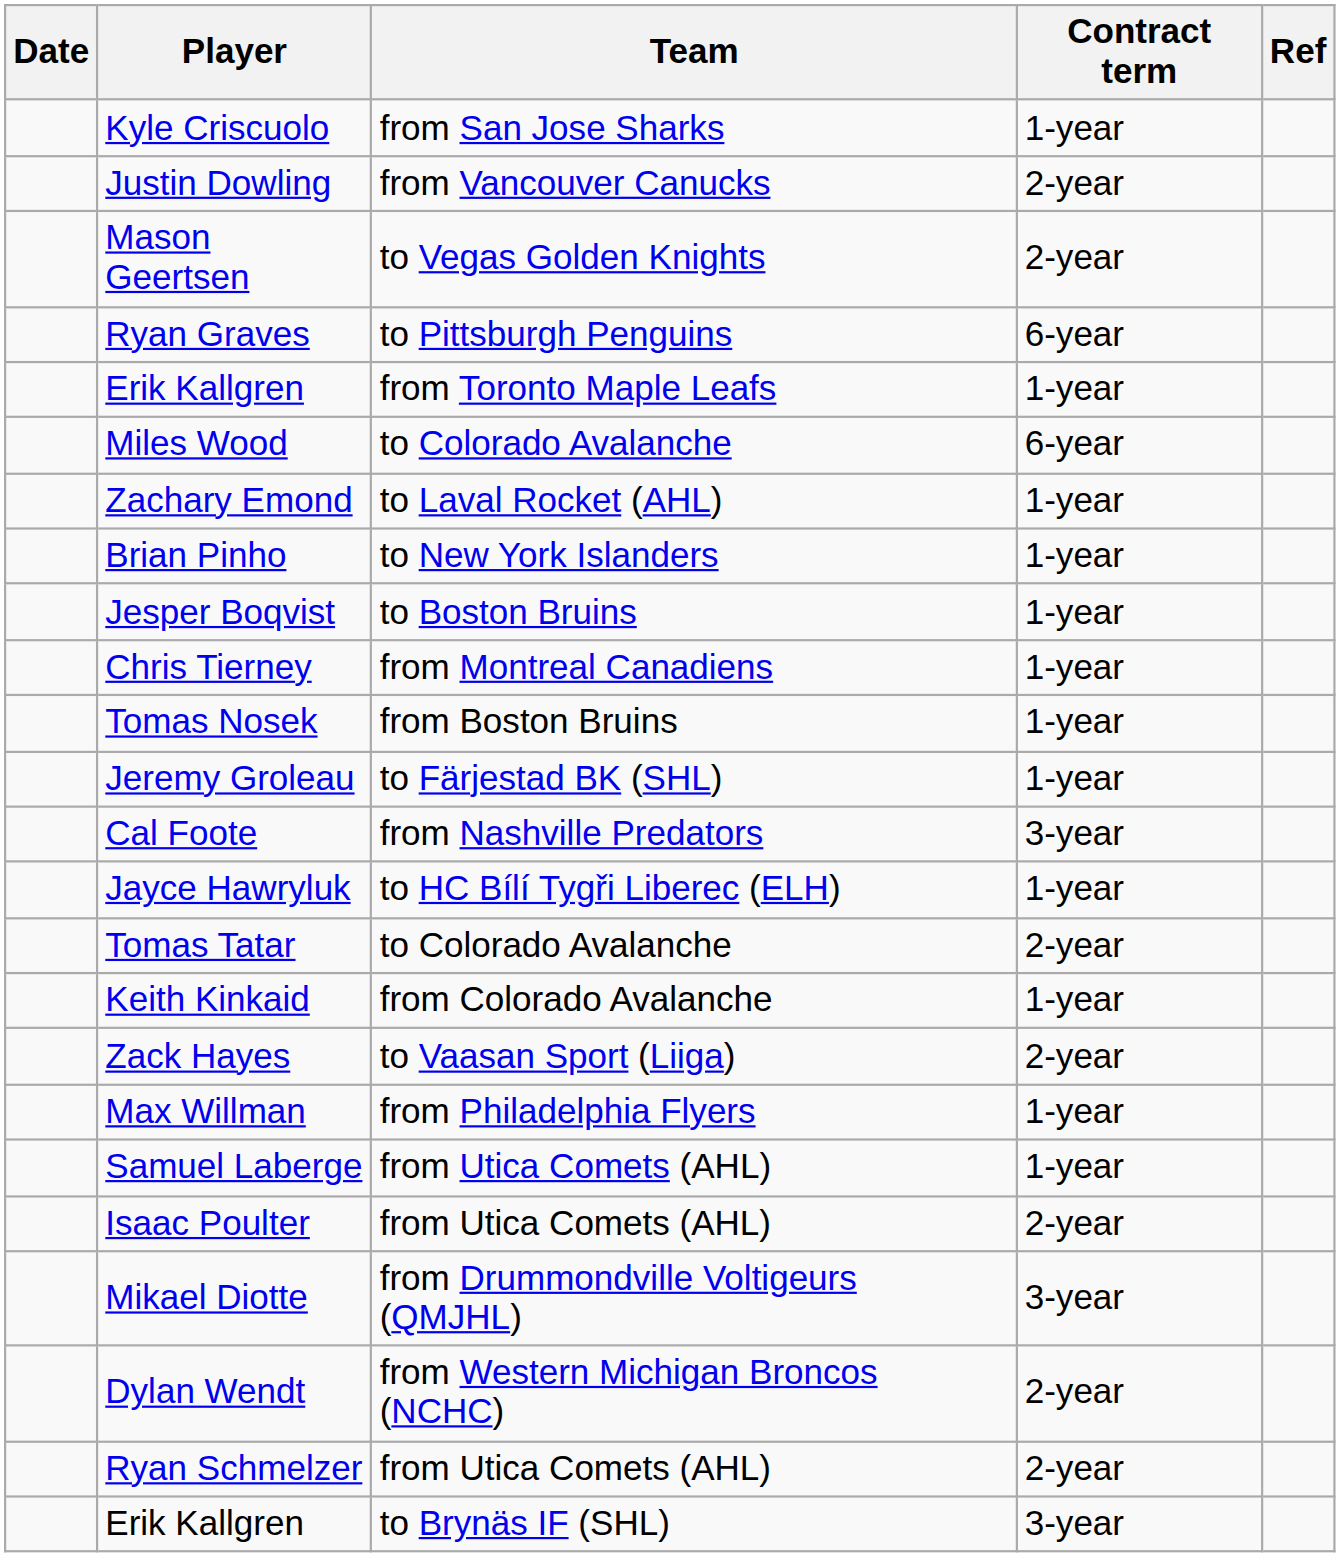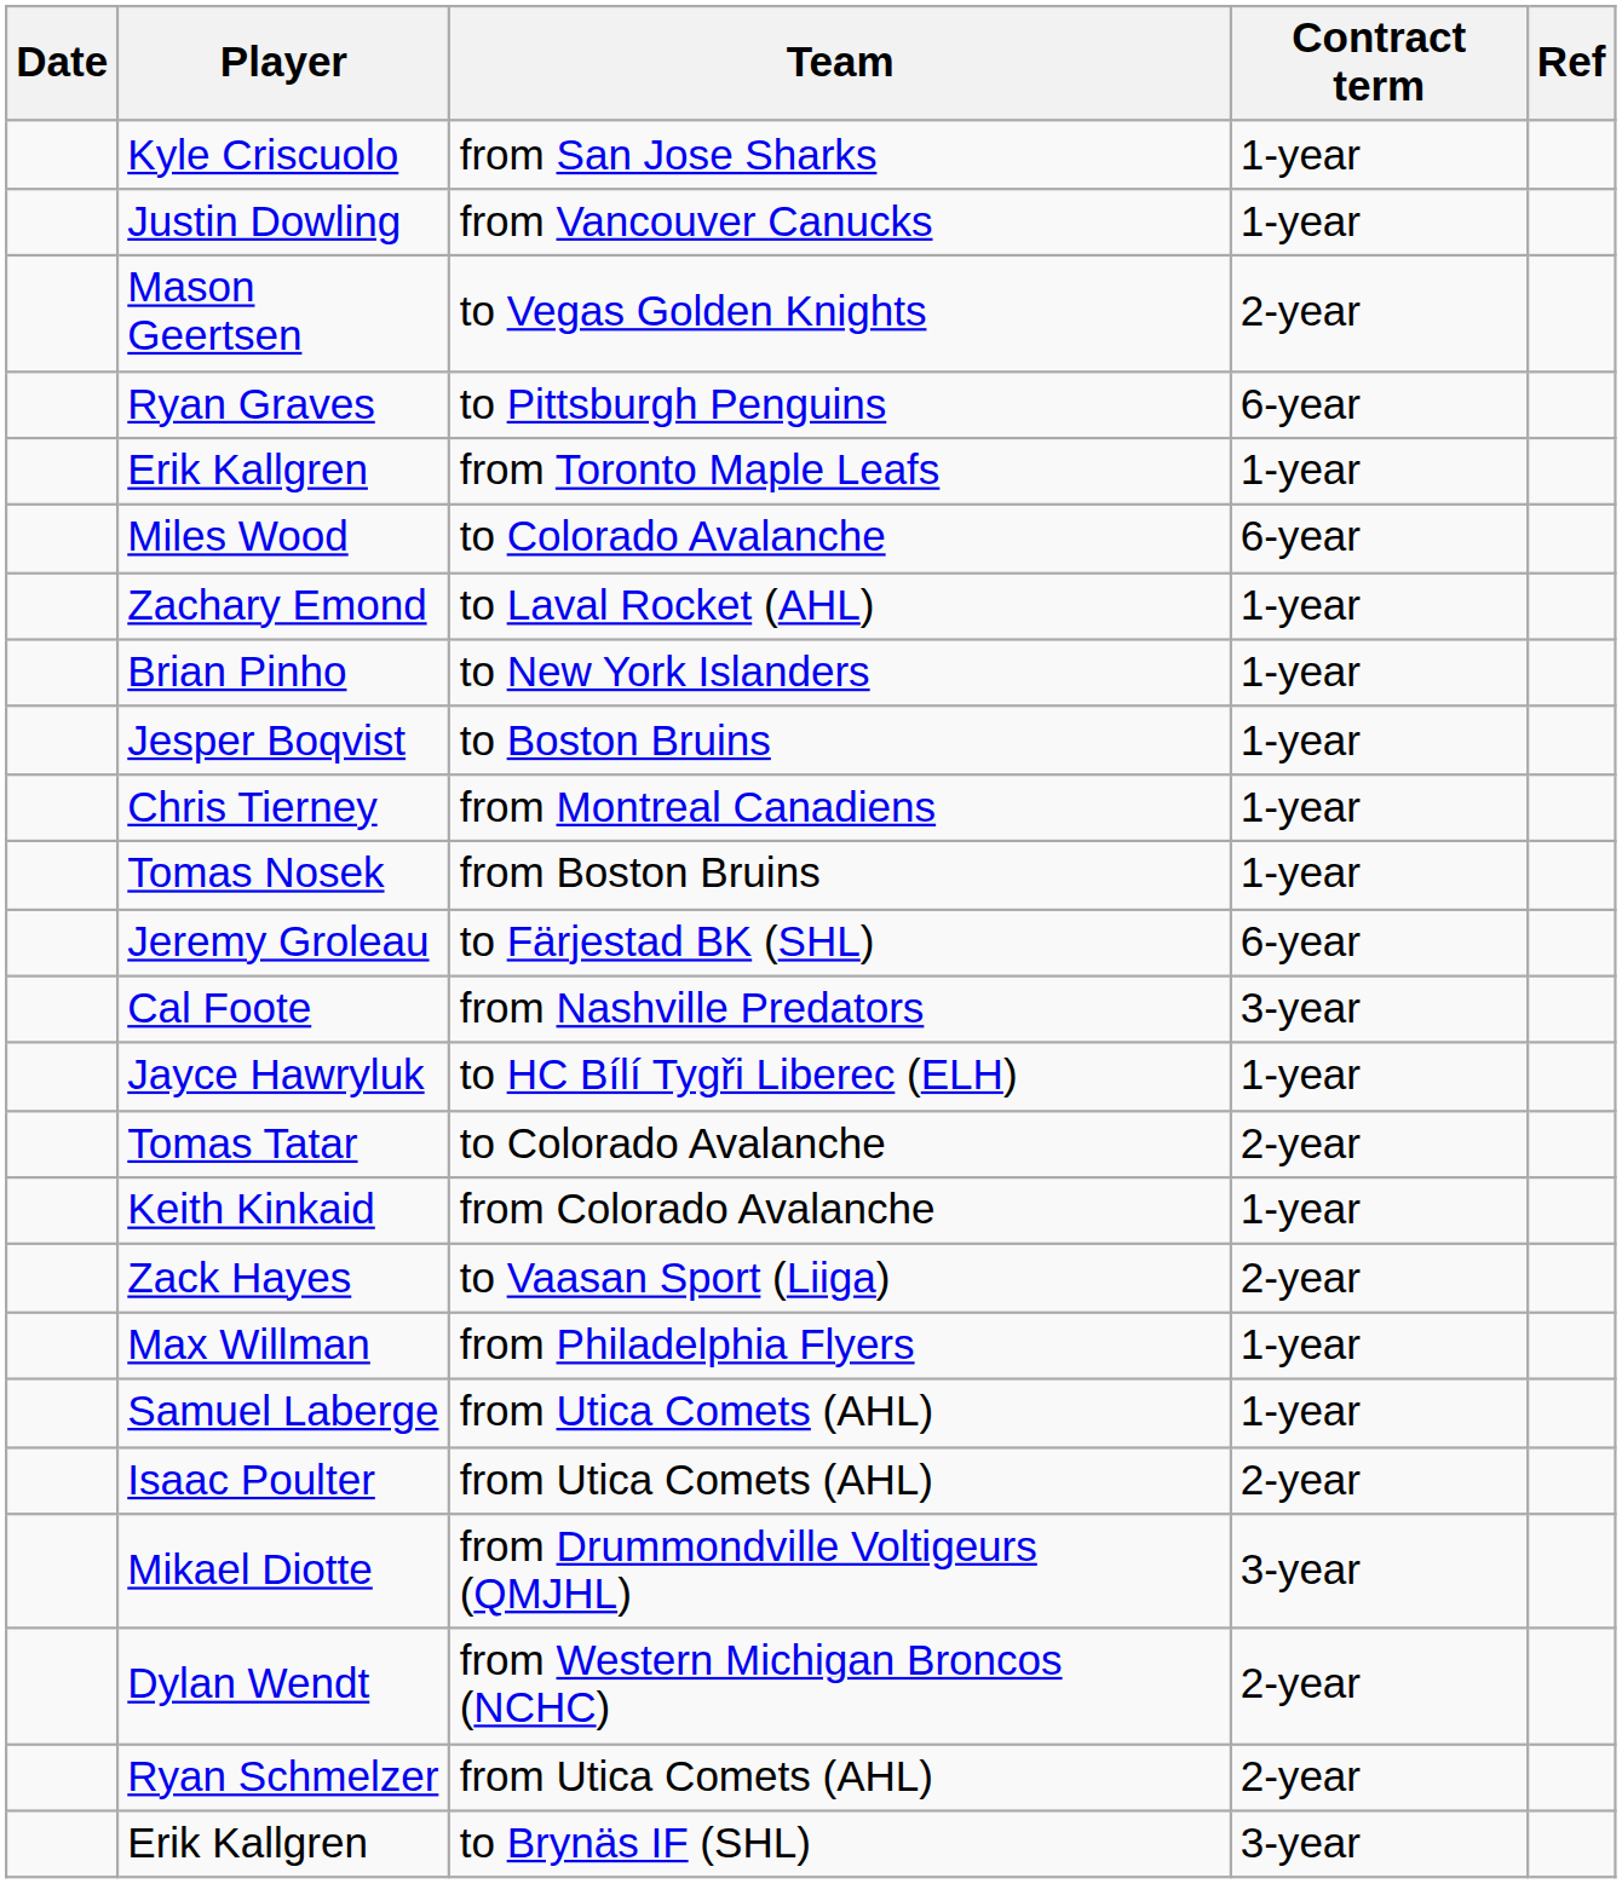Justin Dowling | Contract term: 2-year -> 1-year
Jeremy Groleau | Contract term: 1-year -> 6-year
